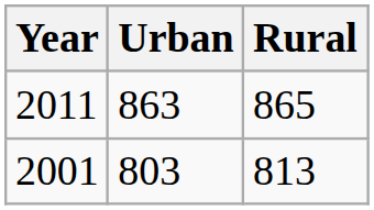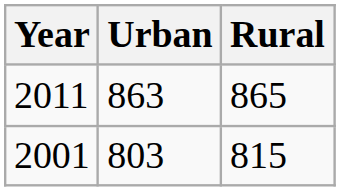2001 | Rural: 813 -> 815
